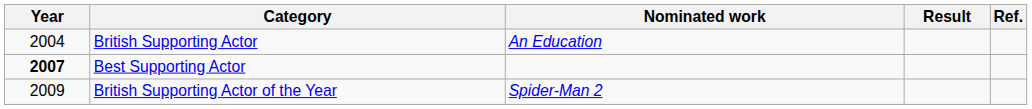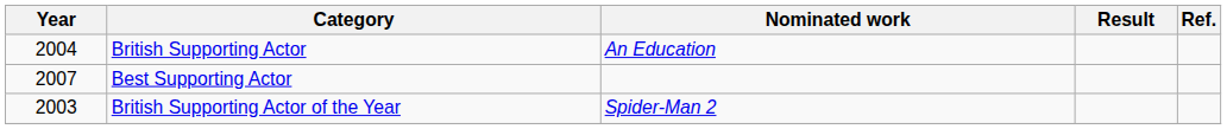Best Supporting Actor | Year: bold -> normal
British Supporting Actor of the Year | Year: 2009 -> 2003
